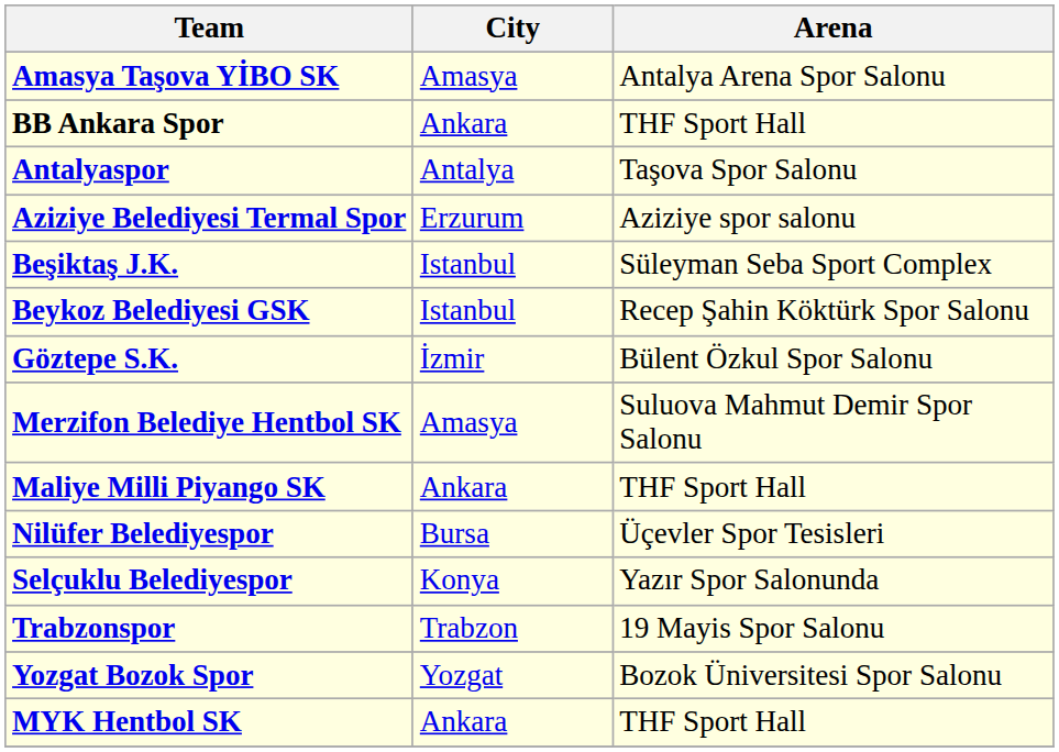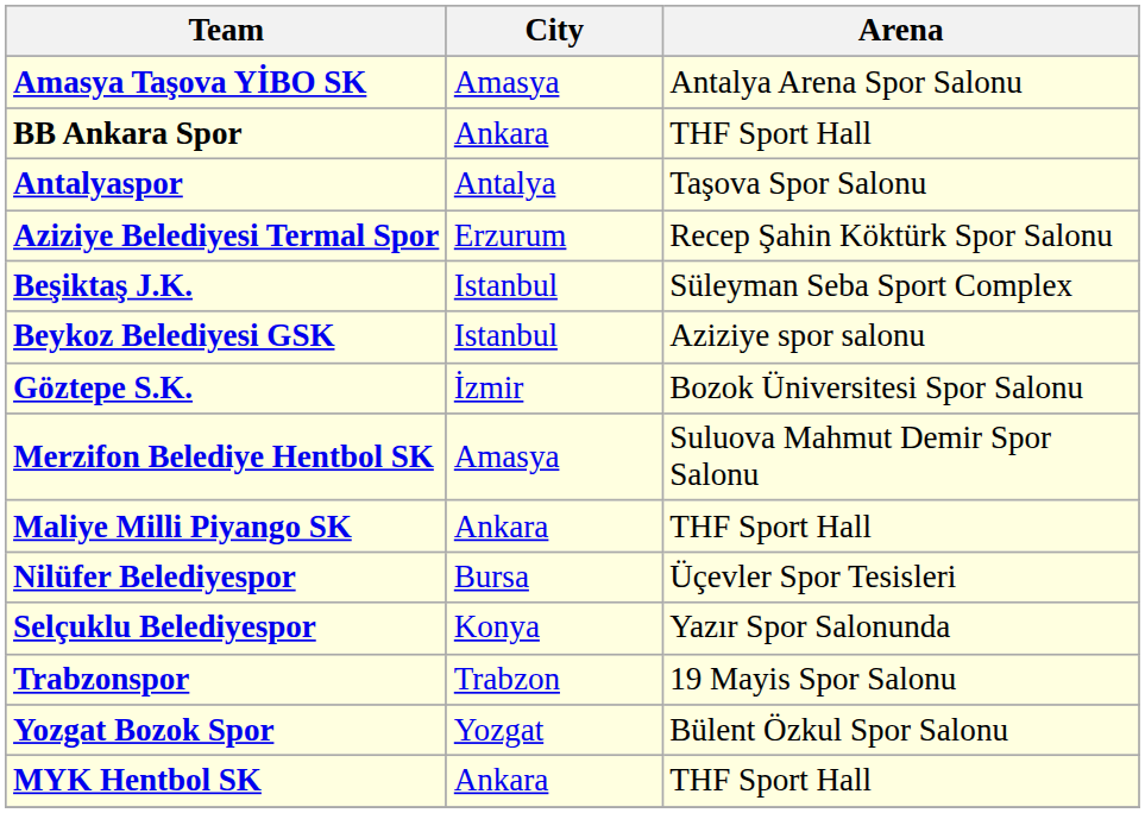Aziziye Belediyesi Termal Spor | Arena: Aziziye spor salonu -> Recep Şahin Köktürk Spor Salonu
Beykoz Belediyesi GSK | Arena: Recep Şahin Köktürk Spor Salonu -> Aziziye spor salonu
Göztepe S.K. | Arena: Bülent Özkul Spor Salonu -> Bozok Üniversitesi Spor Salonu
Yozgat Bozok Spor | Arena: Bozok Üniversitesi Spor Salonu -> Bülent Özkul Spor Salonu
